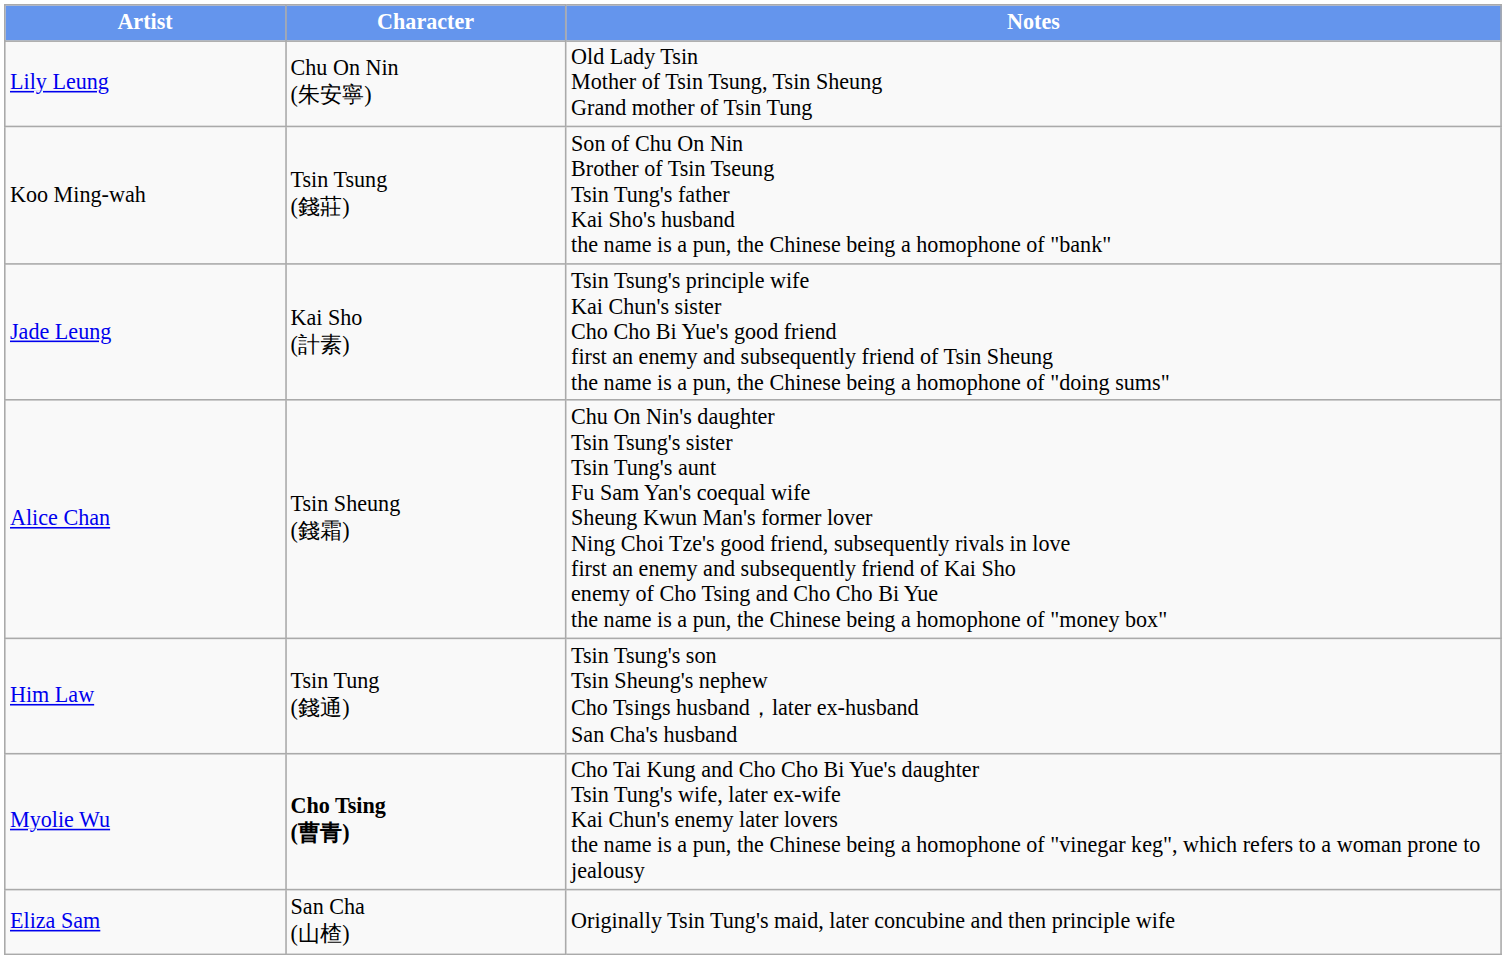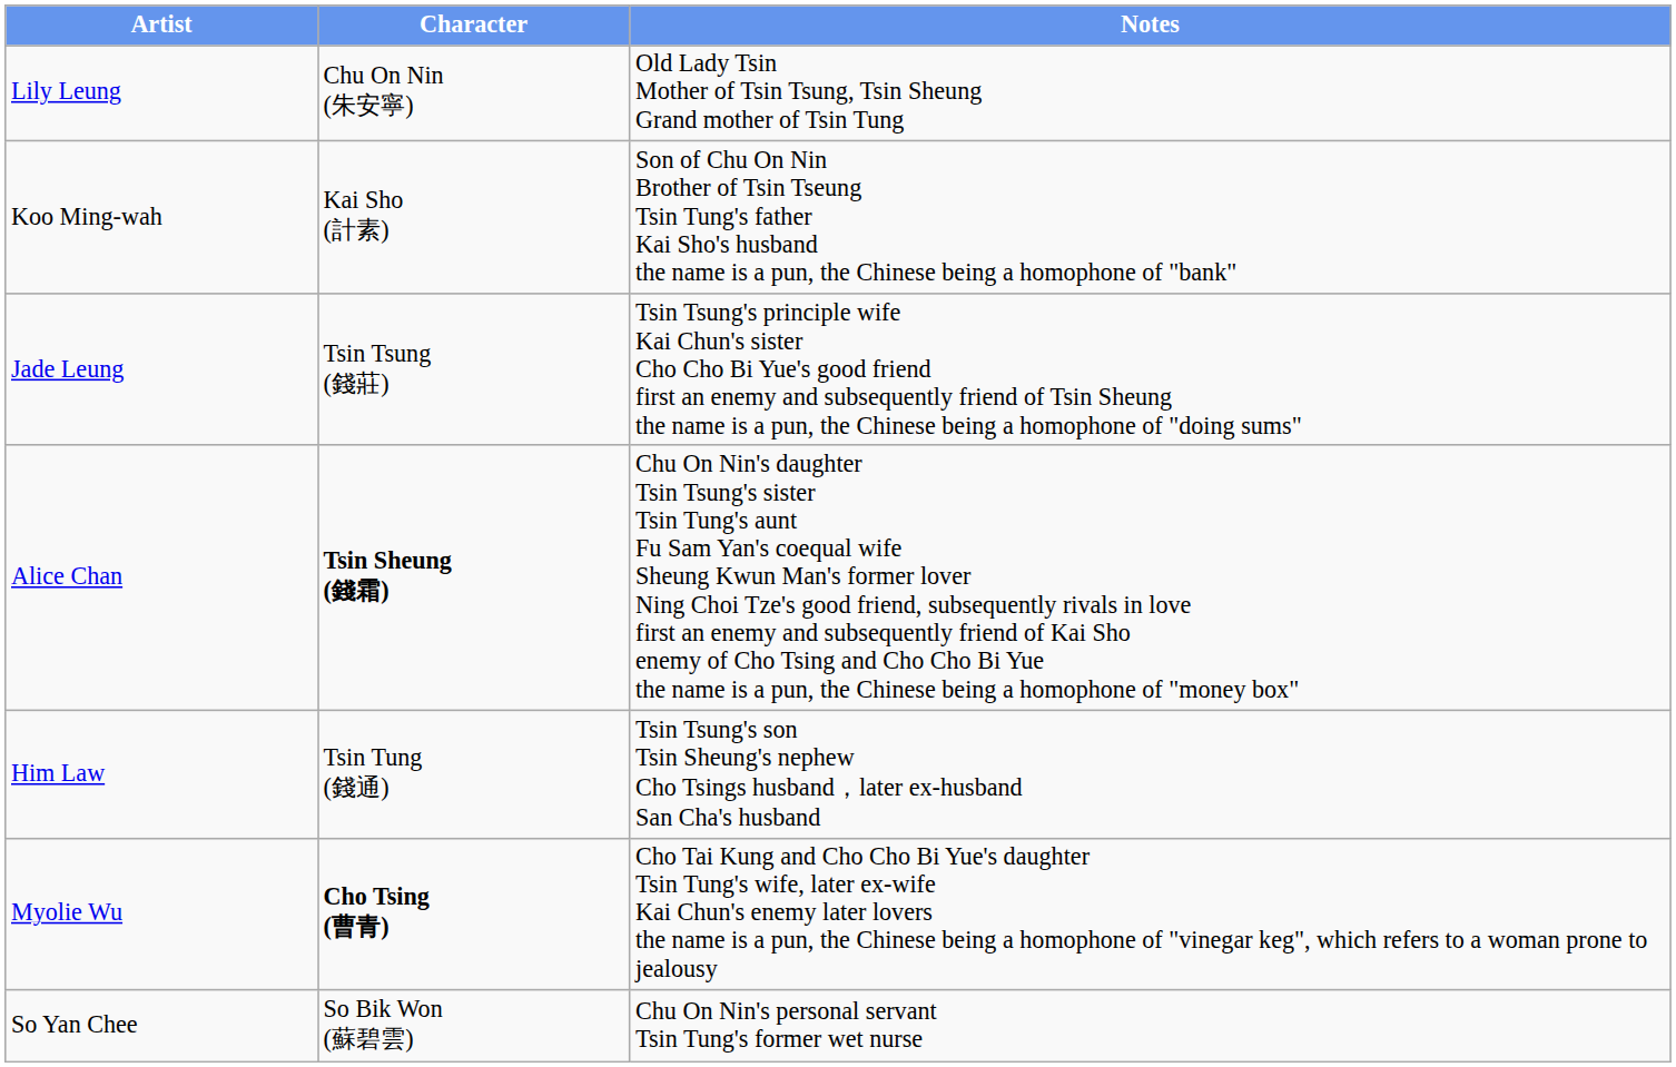Koo Ming-wah | Character: Tsin Tsung (錢莊) -> Kai Sho (計素)
Jade Leung | Character: Kai Sho (計素) -> Tsin Tsung (錢莊)
Alice Chan | Character: normal -> bold
- row: Eliza Sam | San Cha (山楂) | Originally Tsin Tung's maid, later concubine and then principle wife
+ row: So Yan Chee | So Bik Won (蘇碧雲) | Chu On Nin's personal servant Tsin Tung's former wet nurse
